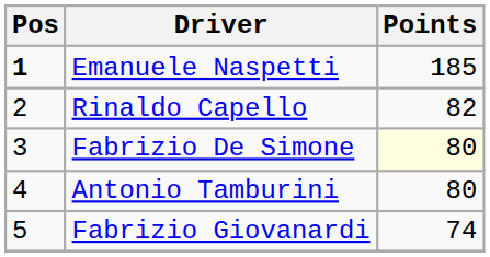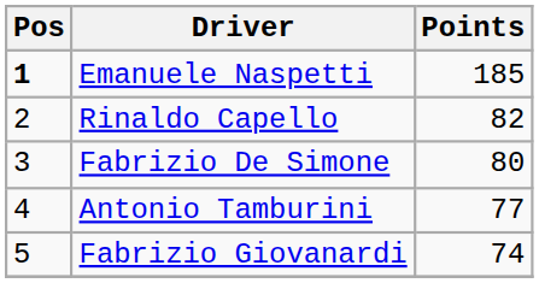Fabrizio De Simone | Points: lightyellow background -> no background
Antonio Tamburini | Points: 80 -> 77
